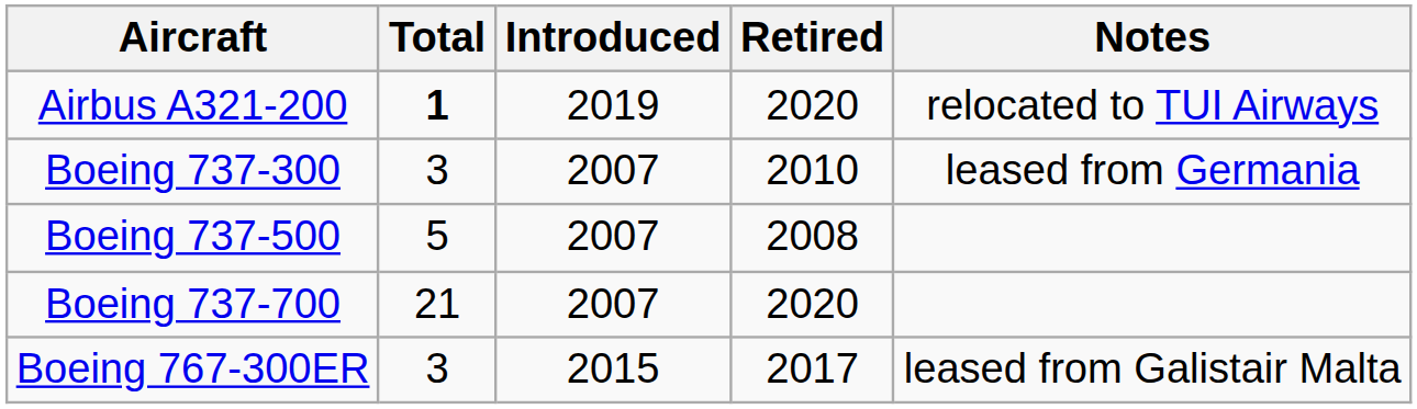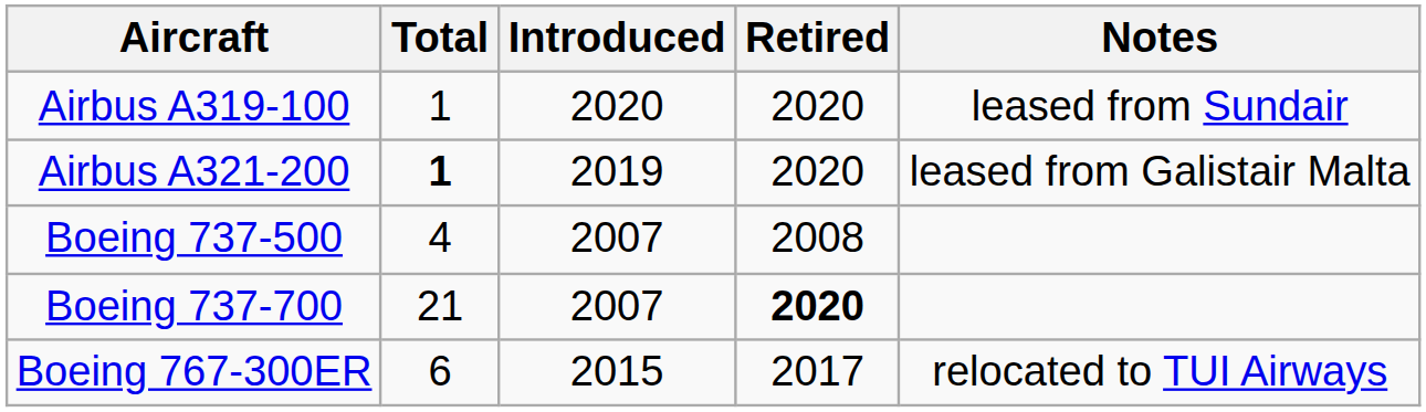+ row: Airbus A319-100 | 1 | 2020 | 2020 | leased from Sundair
Airbus A321-200 | Notes: relocated to TUI Airways -> leased from Galistair Malta
- row: Boeing 737-300 | 3 | 2007 | 2010 | leased from Germania
Boeing 737-500 | Total: 5 -> 4
Boeing 737-700 | Retired: normal -> bold
Boeing 767-300ER | Total: 3 -> 6
Boeing 767-300ER | Notes: leased from Galistair Malta -> relocated to TUI Airways
